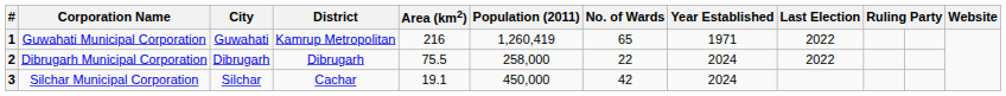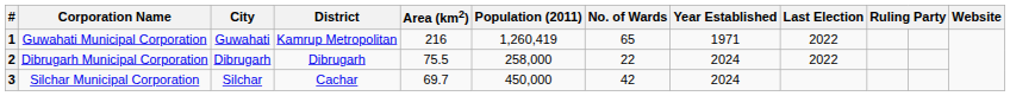3 | Area (km2): 19.1 -> 69.7
